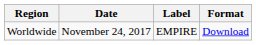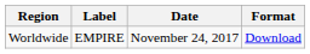columns swapped: Date <-> Label
